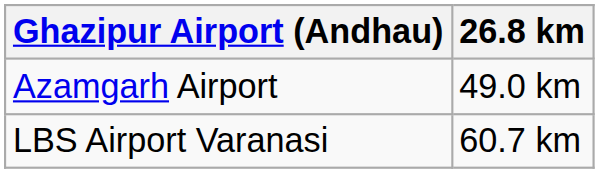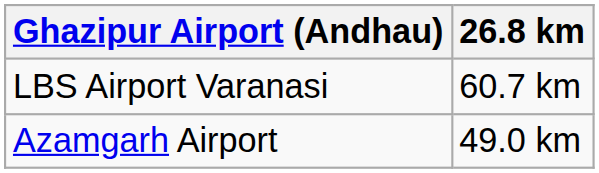rows swapped: Azamgarh Airport <-> LBS Airport Varanasi
